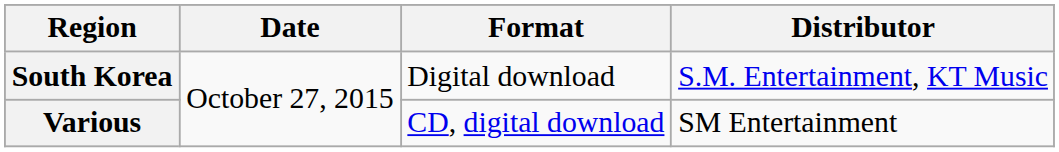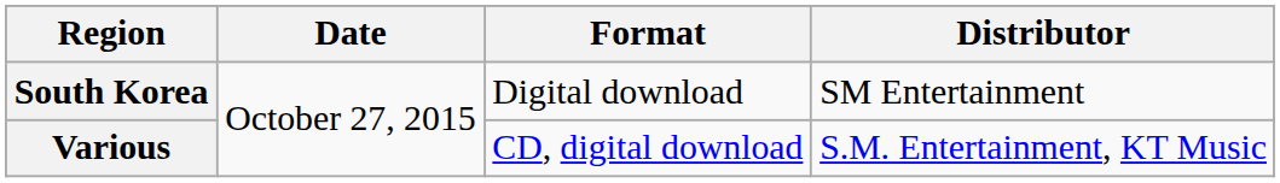South Korea | Distributor: S.M. Entertainment, KT Music -> SM Entertainment
Various | Distributor: SM Entertainment -> S.M. Entertainment, KT Music
